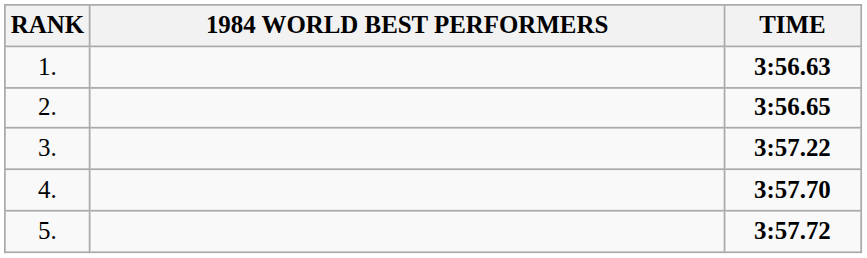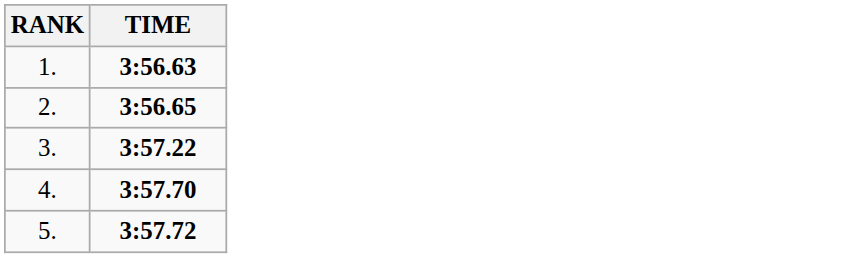- column: 1984 WORLD BEST PERFORMERS
